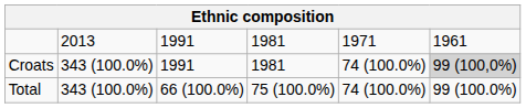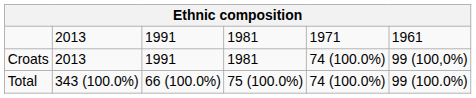Croats | column 2: 343 (100.0%) -> 2013
Croats | column 6: lightgrey background -> no background
